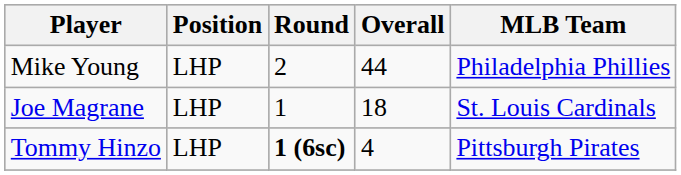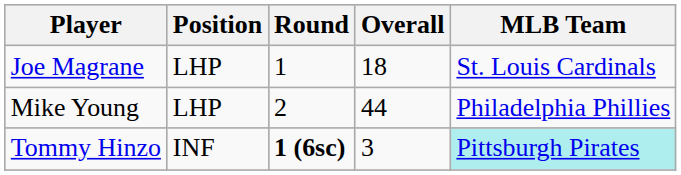rows swapped: Joe Magrane <-> Mike Young
Tommy Hinzo | Position: LHP -> INF
Tommy Hinzo | Overall: 4 -> 3
Tommy Hinzo | MLB Team: no background -> paleturquoise background
